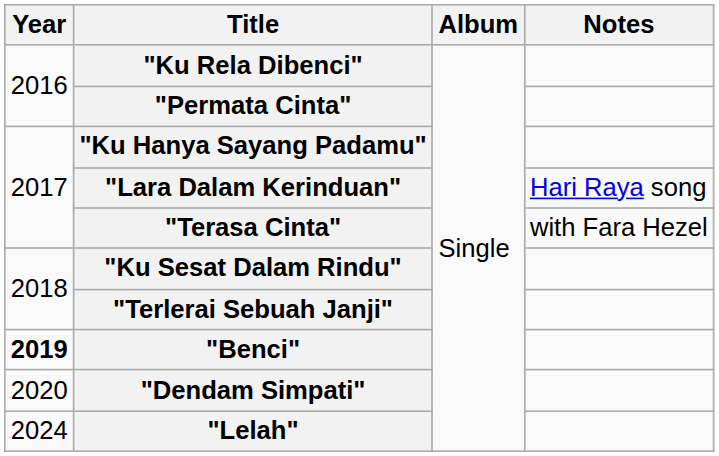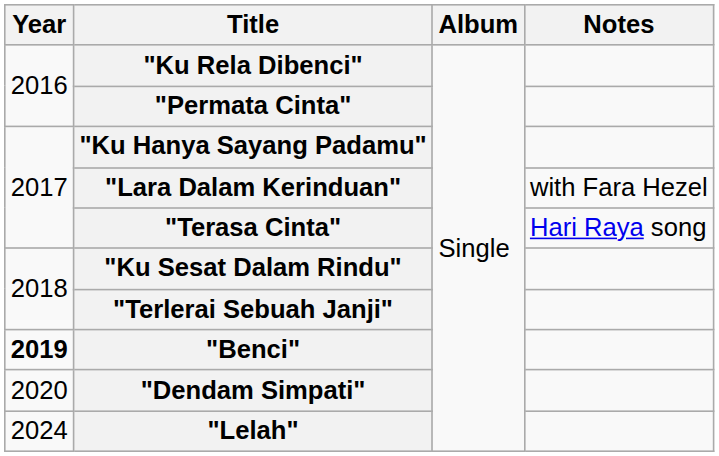"Lara Dalam Kerinduan" | Notes: Hari Raya song -> with Fara Hezel
"Terasa Cinta" | Notes: with Fara Hezel -> Hari Raya song
